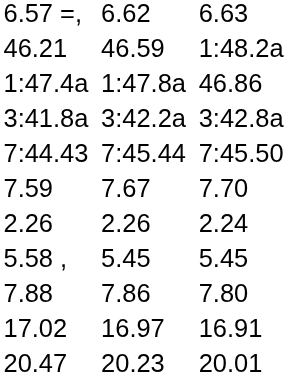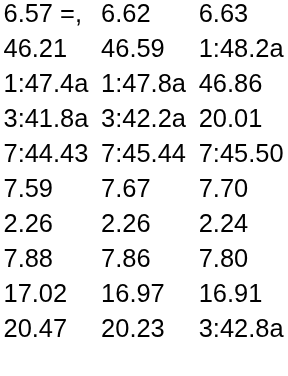3:41.8a | column 7: 3:42.8a -> 20.01
- row: 5.58 , | 5.45 | 5.45
20.47 | column 7: 20.01 -> 3:42.8a
